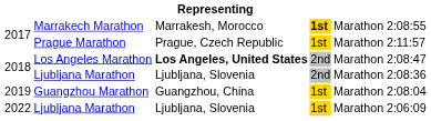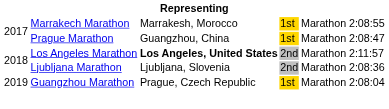Marrakech Marathon | column 4: bold -> normal
Prague Marathon | column 3: Prague, Czech Republic -> Guangzhou, China
Prague Marathon | column 6: 2:11:57 -> 2:08:47
Los Angeles Marathon | column 6: 2:08:47 -> 2:11:57
Guangzhou Marathon | column 3: Guangzhou, China -> Prague, Czech Republic
- row: 2022 | Ljubljana Marathon | Ljubljana, Slovenia | 1st | Marathon | 2:06:09
